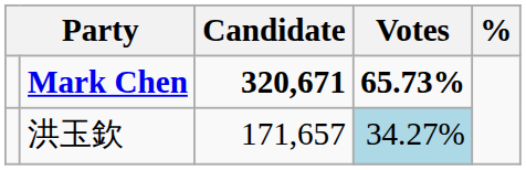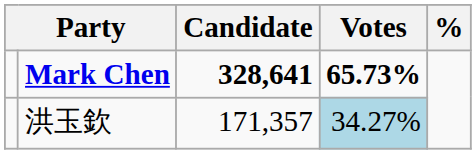Mark Chen | Candidate: 320,671 -> 328,641
洪玉欽 | Candidate: 171,657 -> 171,357
